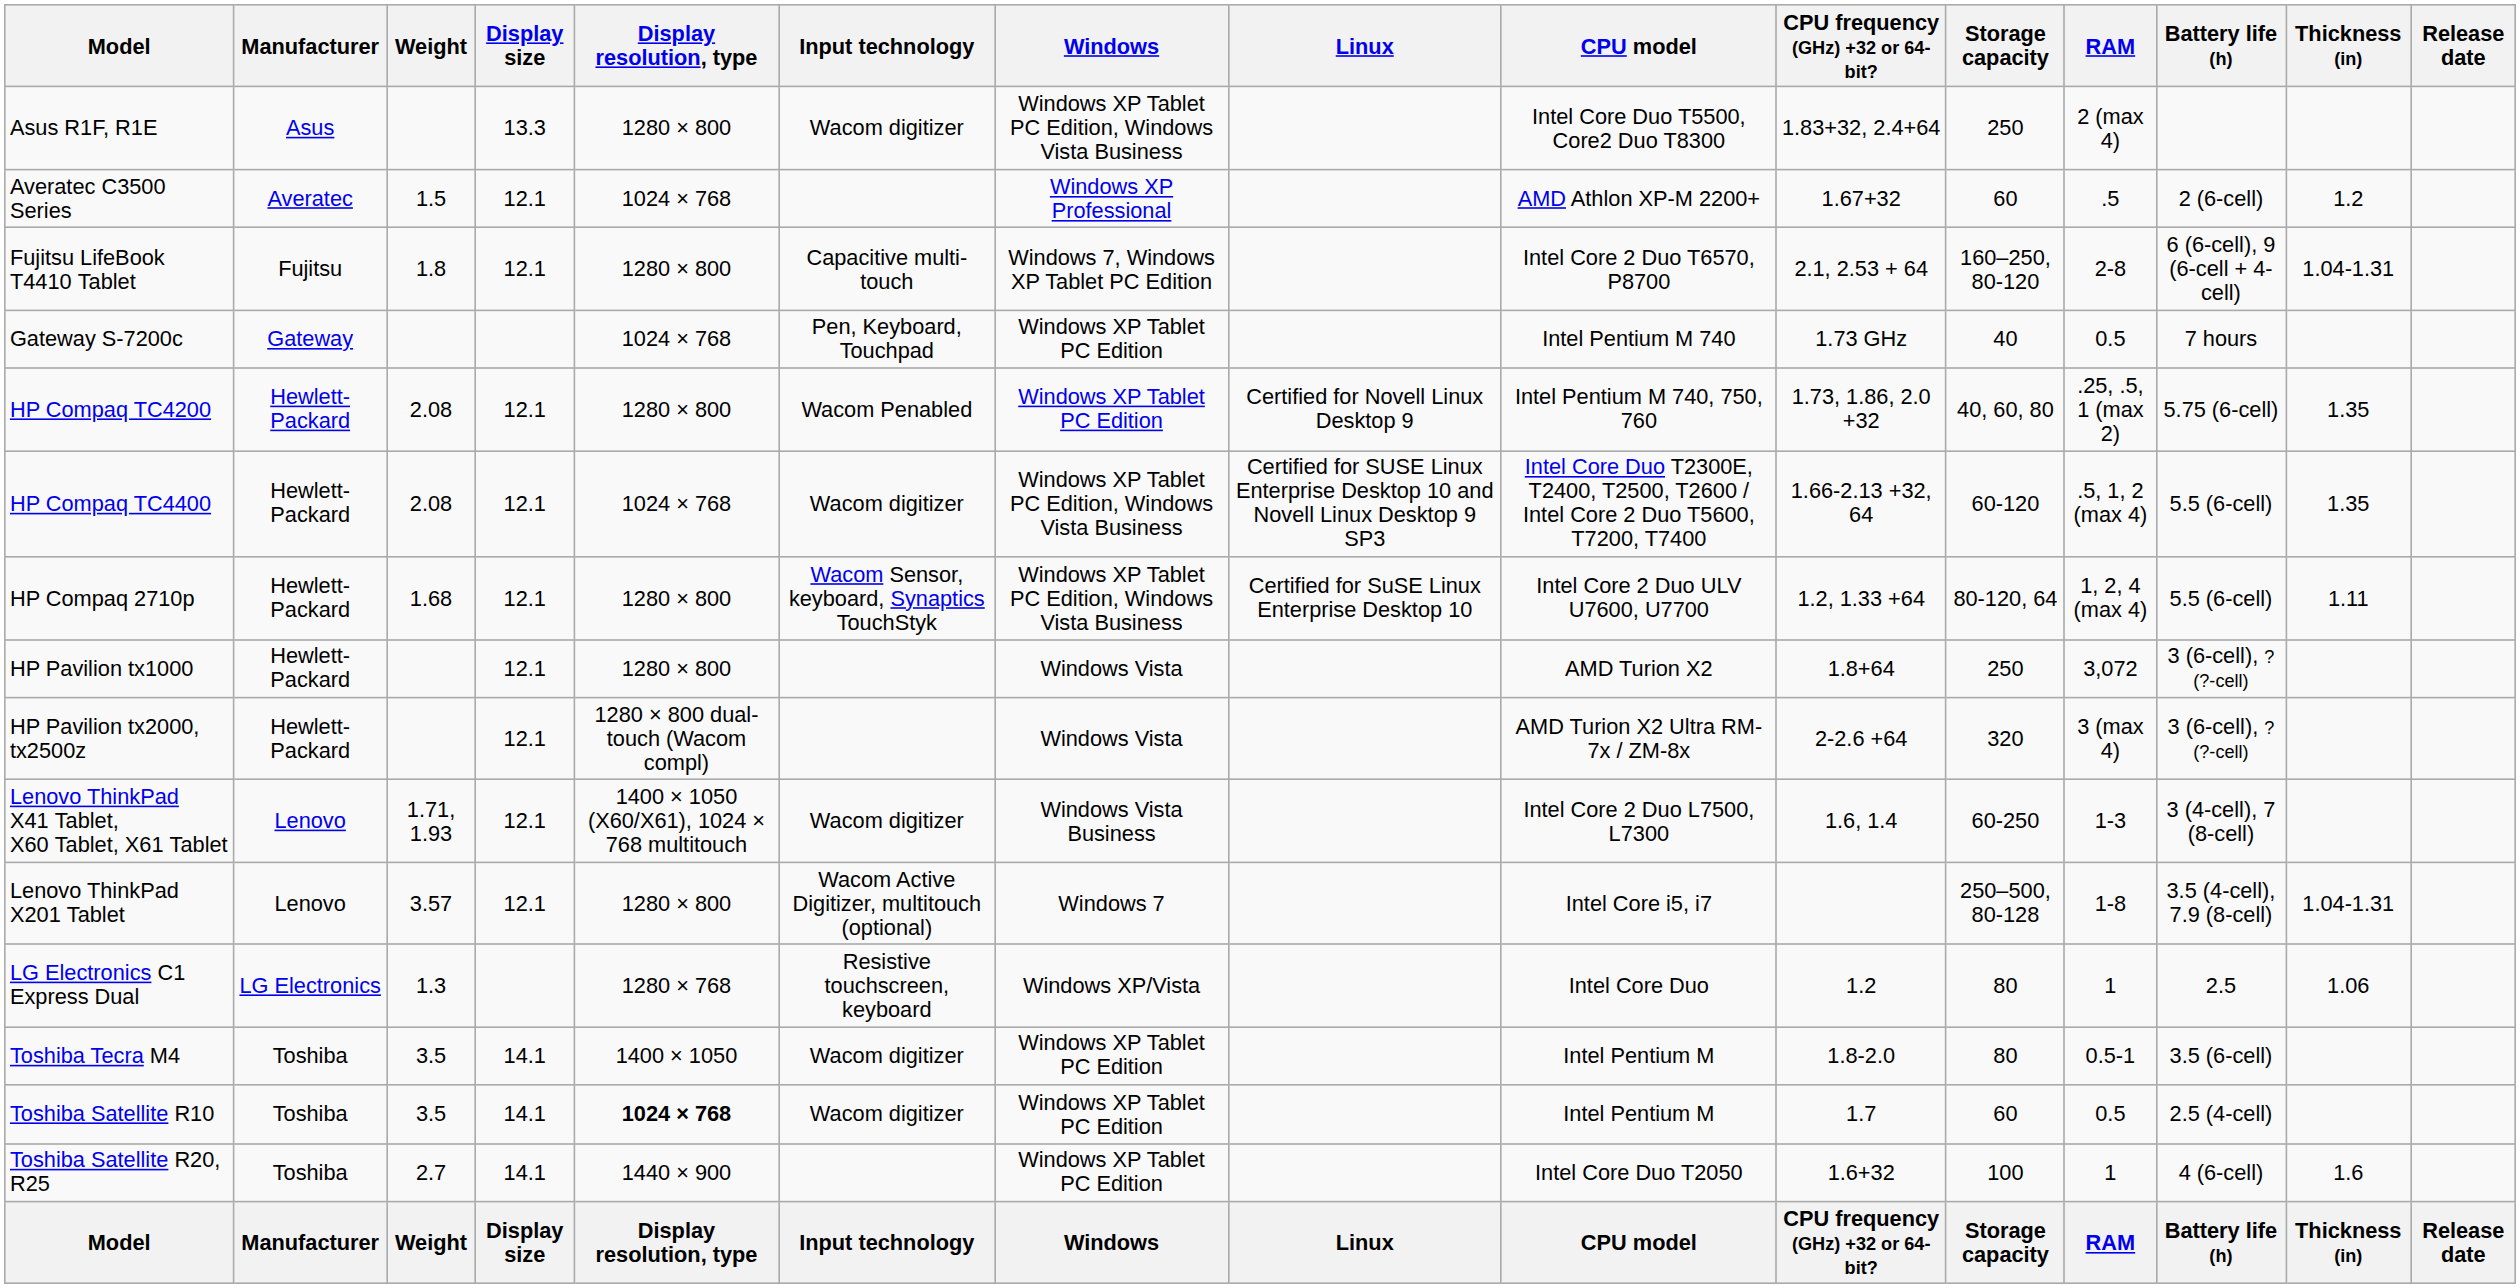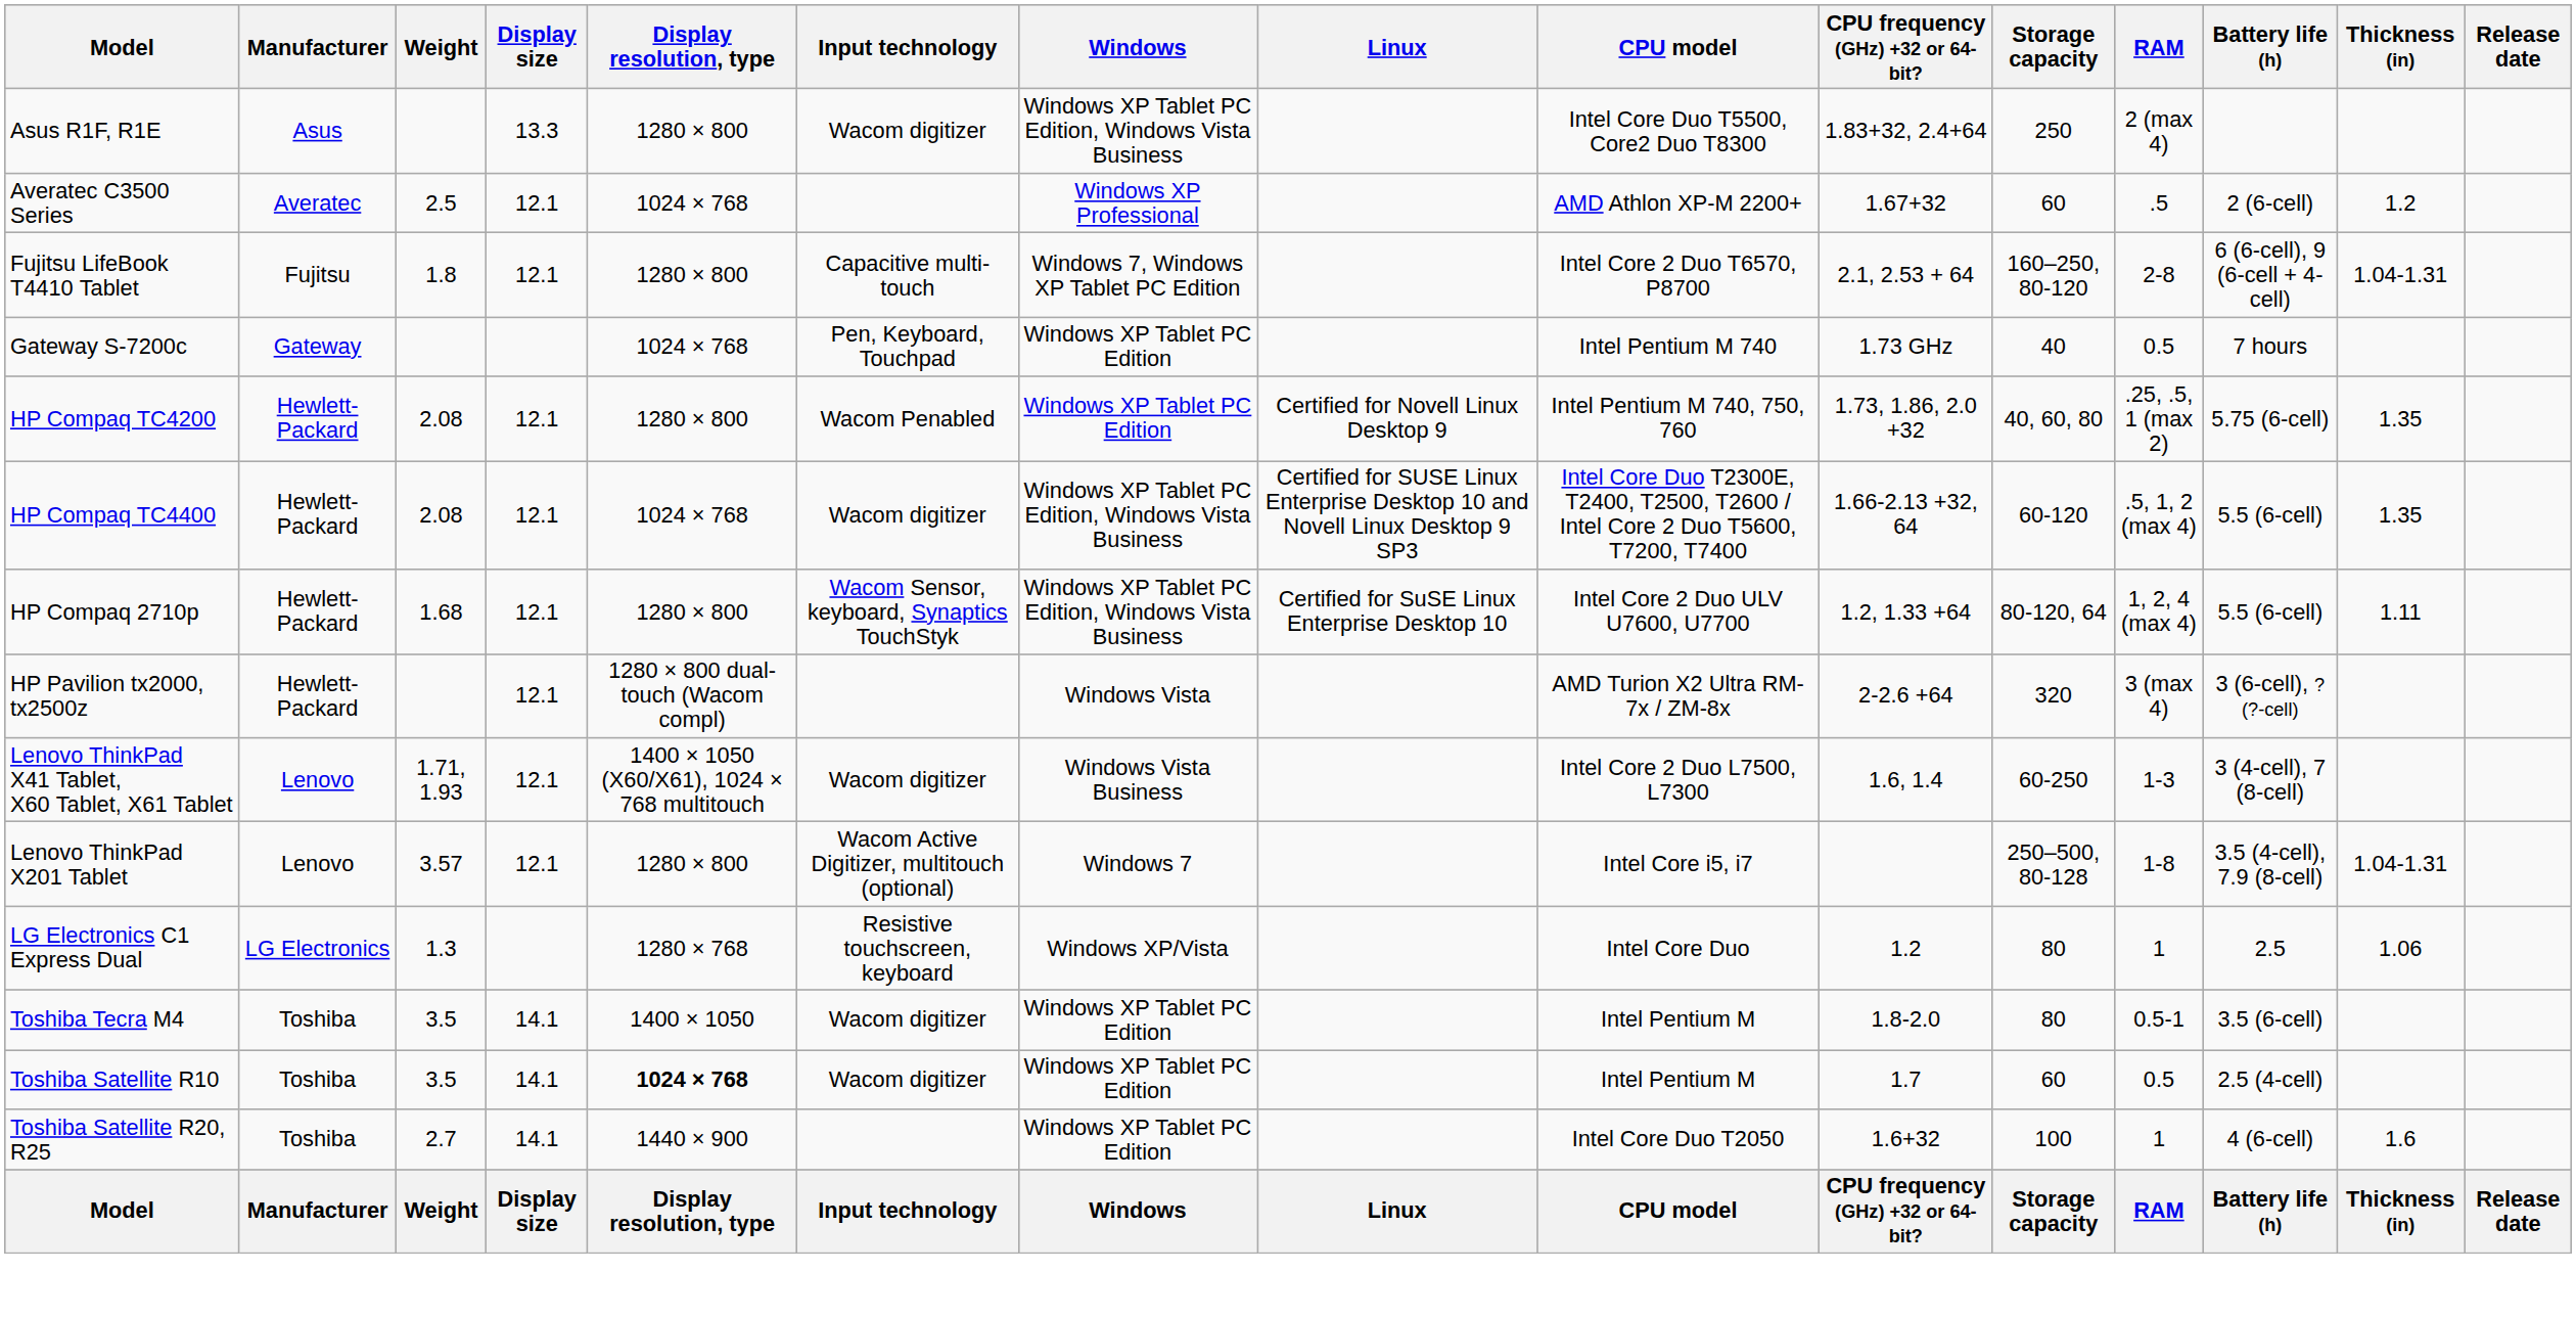Averatec C3500 Series | Weight: 1.5 -> 2.5
- row: HP Pavilion tx1000 | Hewlett-Packard | 12.1 | 1280 × 800 | Windows Vista | AMD Turion X2 | 1.8+64 | 250 | 3,072 | 3 (6-cell), ? (?-cell)
